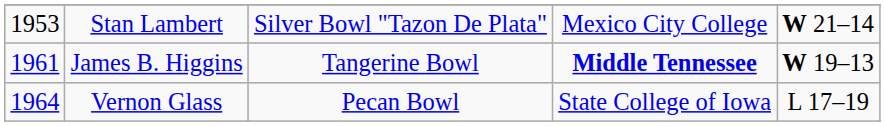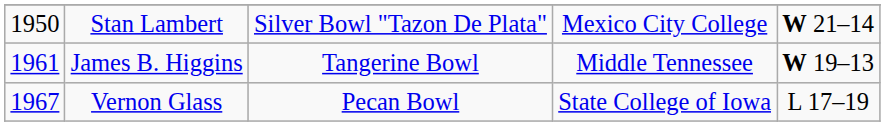Stan Lambert | column 1: 1953 -> 1950
James B. Higgins | column 4: bold -> normal
Vernon Glass | column 1: 1964 -> 1967
